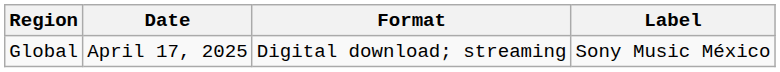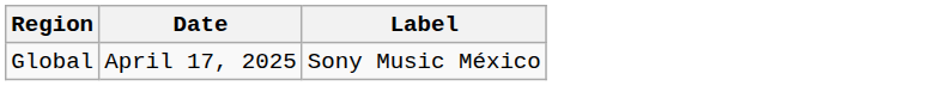- column: Format | Digital download; streaming
